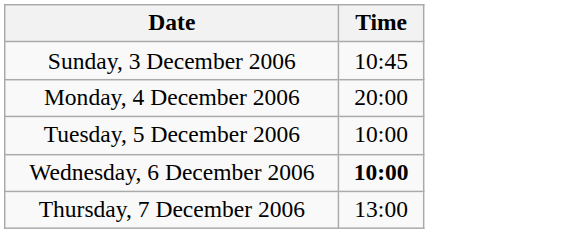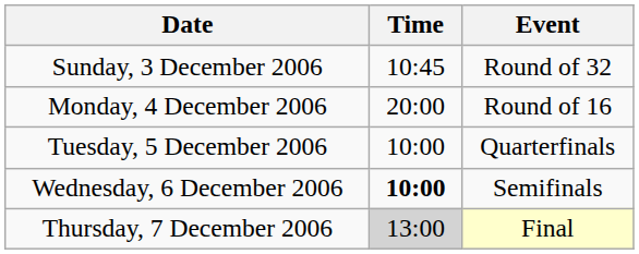+ column: Event | Round of 32 | Round of 16 | Quarterfinals | Semifinals | Final
Thursday, 7 December 2006 | Time: no background -> lightgrey background
